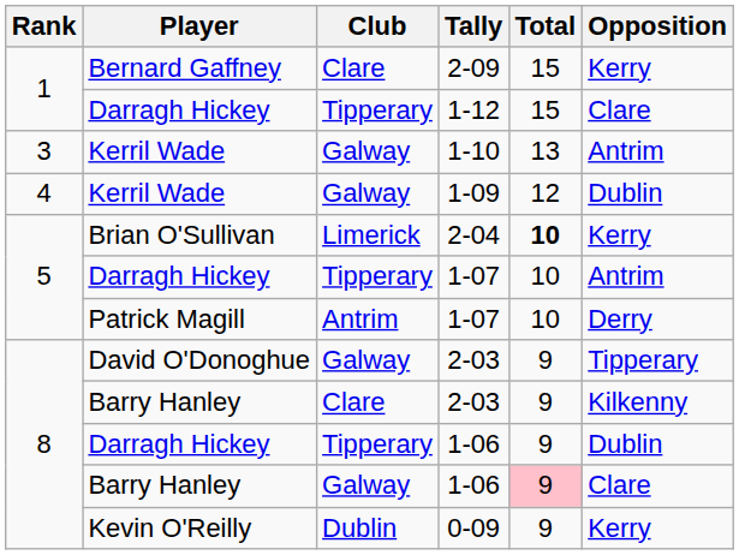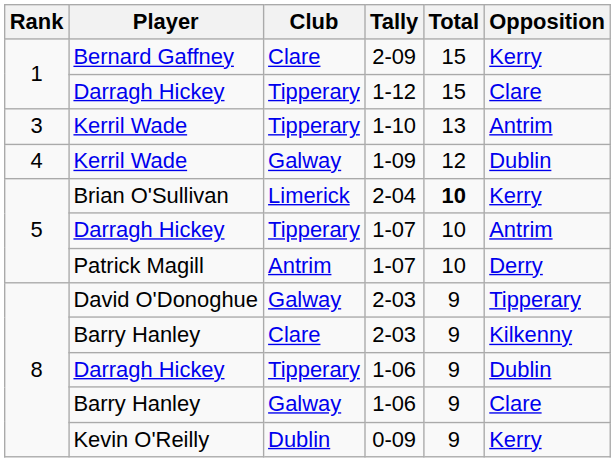1-10 | Club: Galway -> Tipperary
Barry Hanley / 1-06 | Total: pink background -> no background
